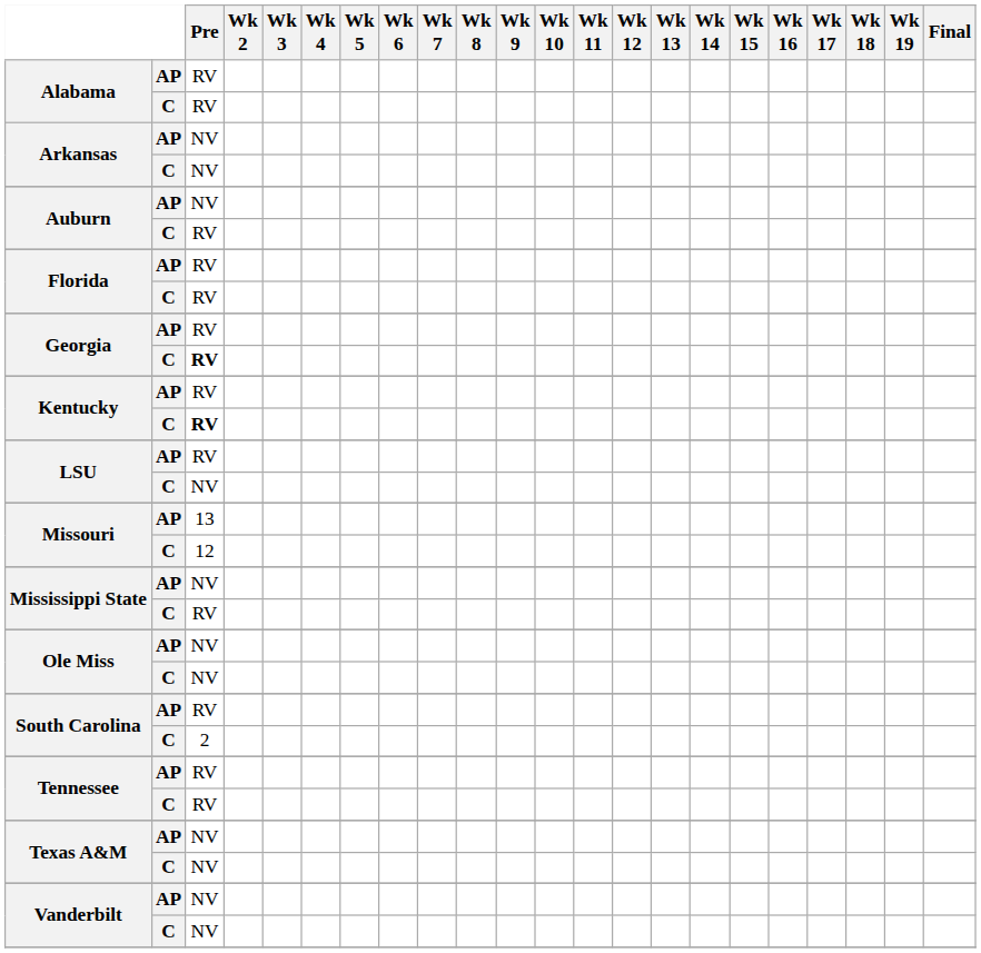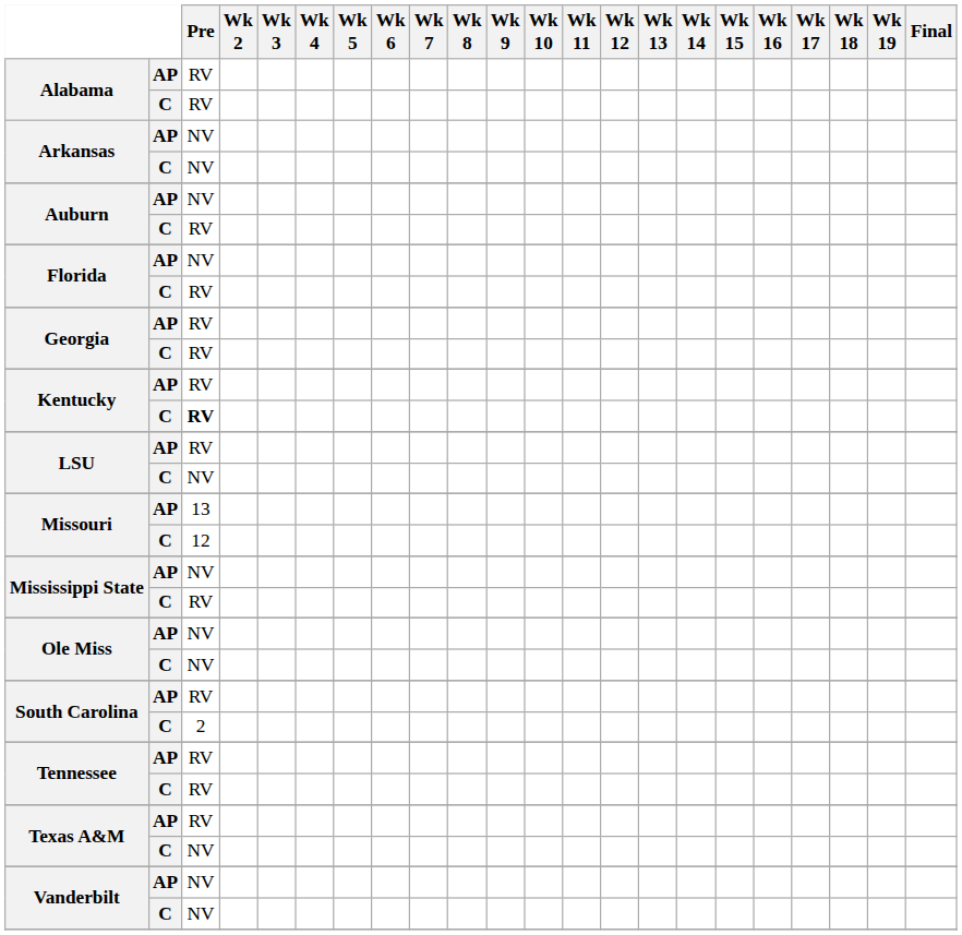Florida / AP | Pre: RV -> NV
Georgia / C | Pre: bold -> normal
Texas A&M / AP | Pre: NV -> RV
